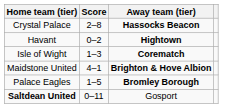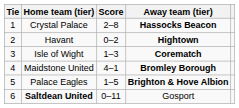+ column: Tie | 1 | 2 | 3 | 4 | 5 | 6
Maidstone United | Away team (tier): Brighton & Hove Albion -> Bromley Borough
Palace Eagles | Away team (tier): Bromley Borough -> Brighton & Hove Albion
